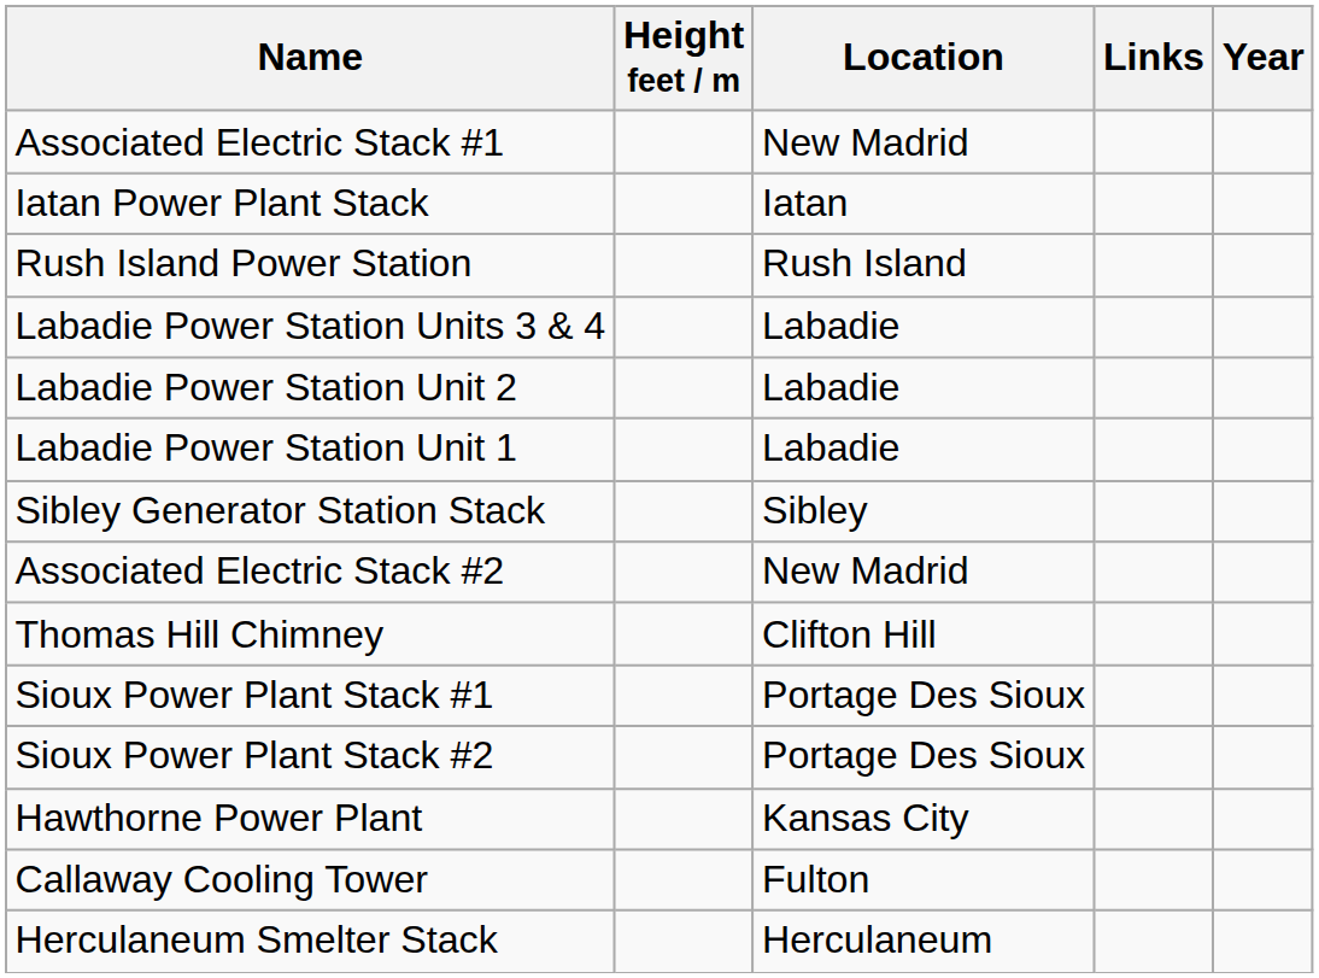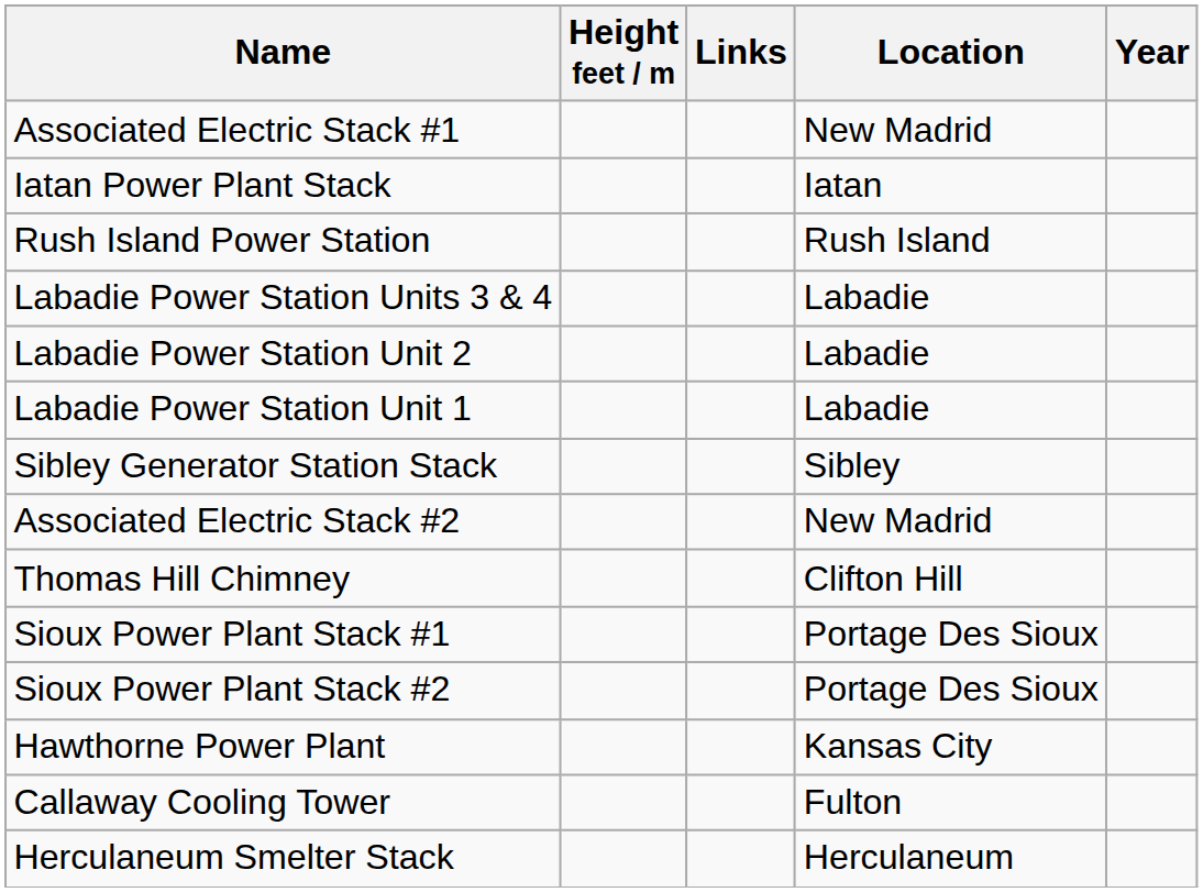columns swapped: Location <-> Links
